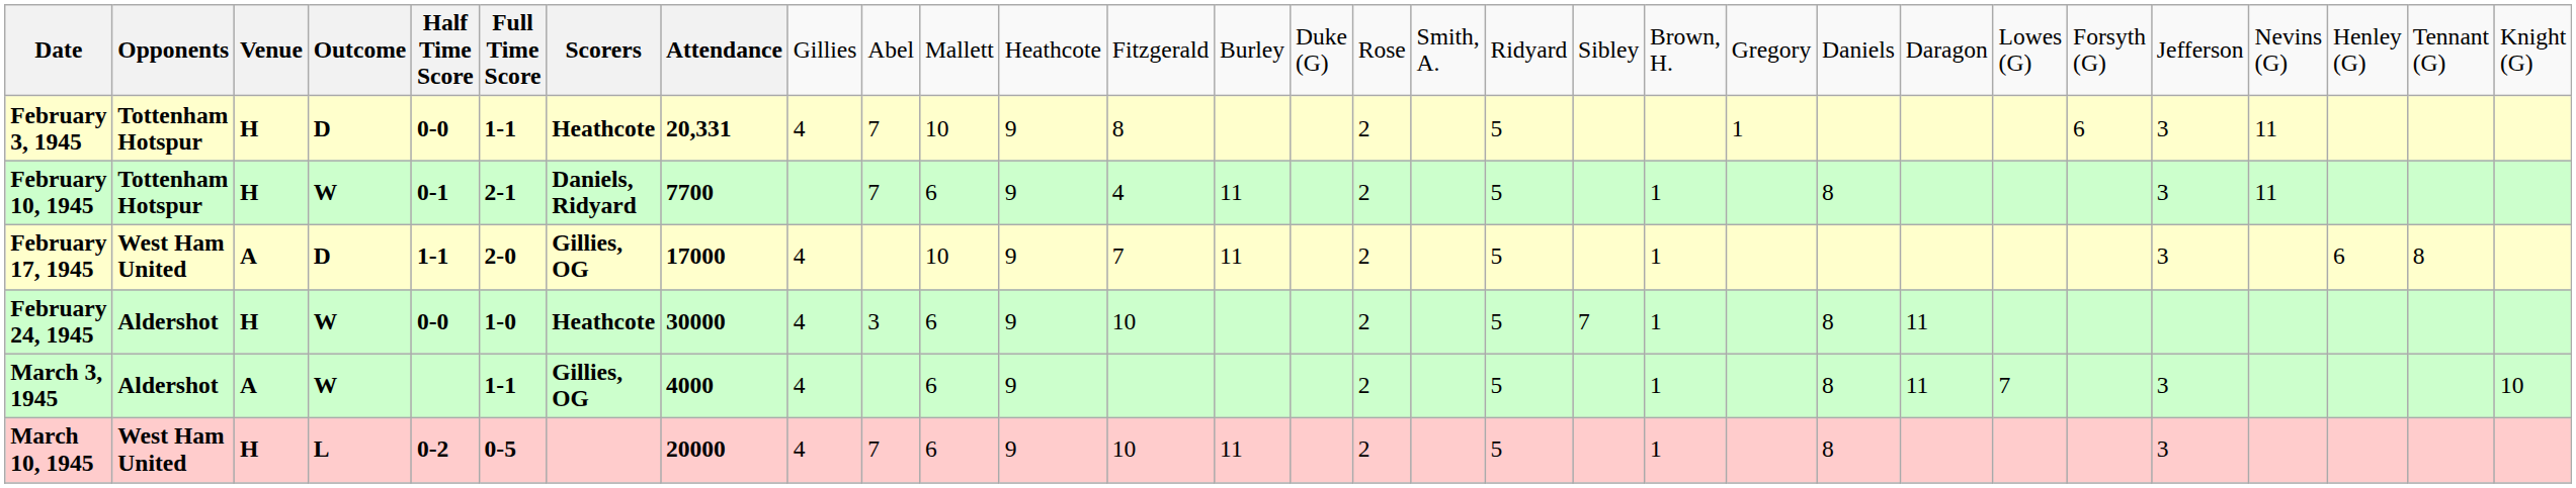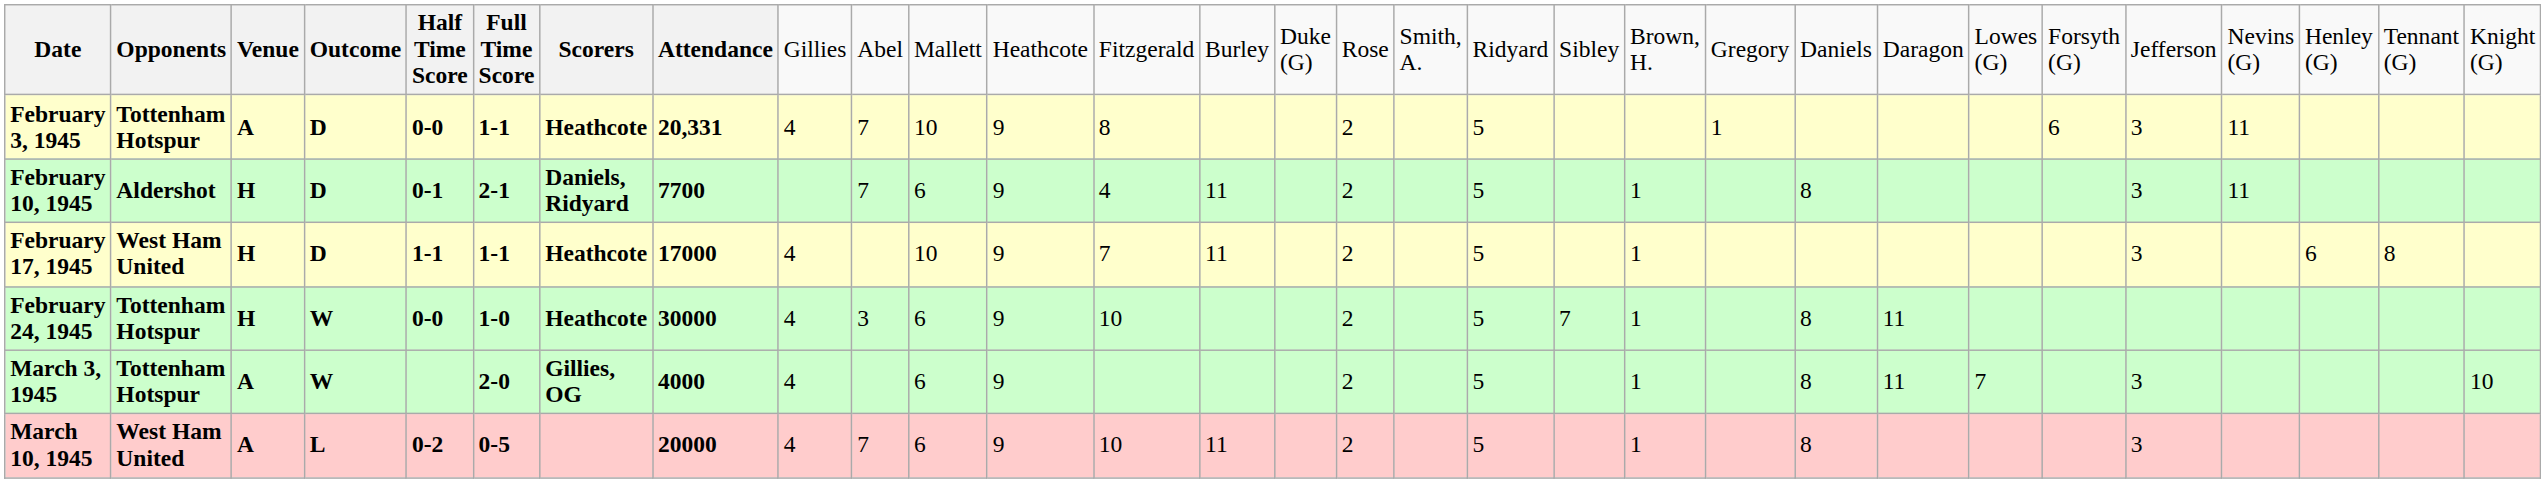February 3, 1945 | column 3: H -> A
February 10, 1945 | column 2: Tottenham Hotspur -> Aldershot
February 10, 1945 | column 4: W -> D
February 17, 1945 | column 3: A -> H
February 17, 1945 | column 6: 2-0 -> 1-1
February 17, 1945 | column 7: Gillies, OG -> Heathcote
February 24, 1945 | column 2: Aldershot -> Tottenham Hotspur
March 3, 1945 | column 2: Aldershot -> Tottenham Hotspur
March 3, 1945 | column 6: 1-1 -> 2-0
March 10, 1945 | column 3: H -> A
